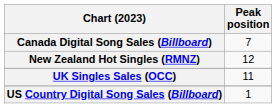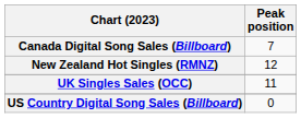US Country Digital Song Sales (Billboard) | Peak position: 1 -> 0
